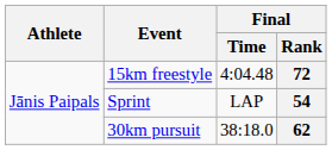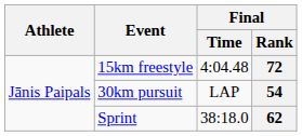54 | Event: Sprint -> 30km pursuit
62 | Event: 30km pursuit -> Sprint
